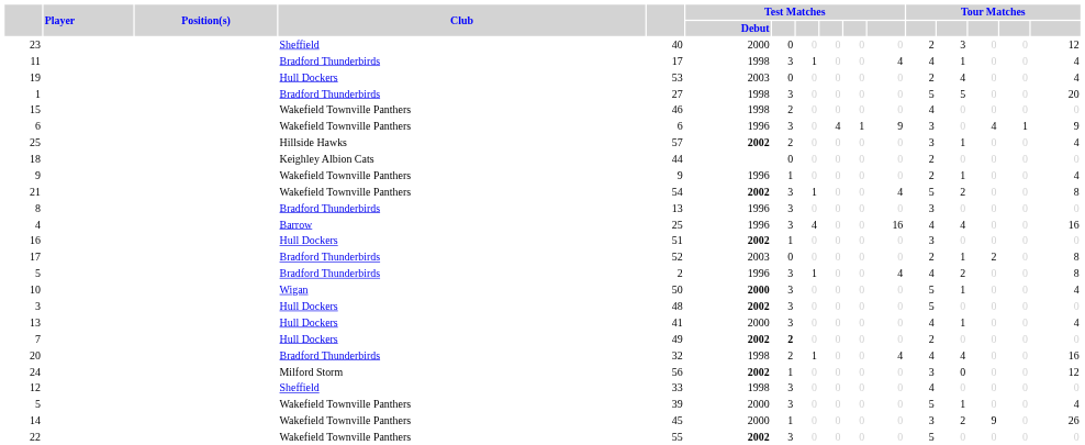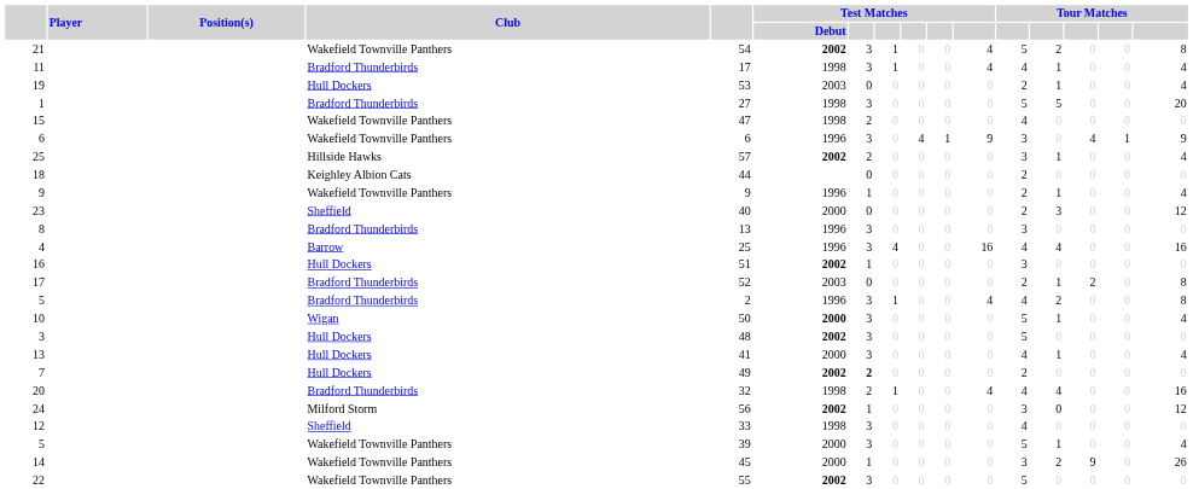rows swapped: 23 <-> 21
19 | column 13: 4 -> 1
15 | column 5: 46 -> 47
